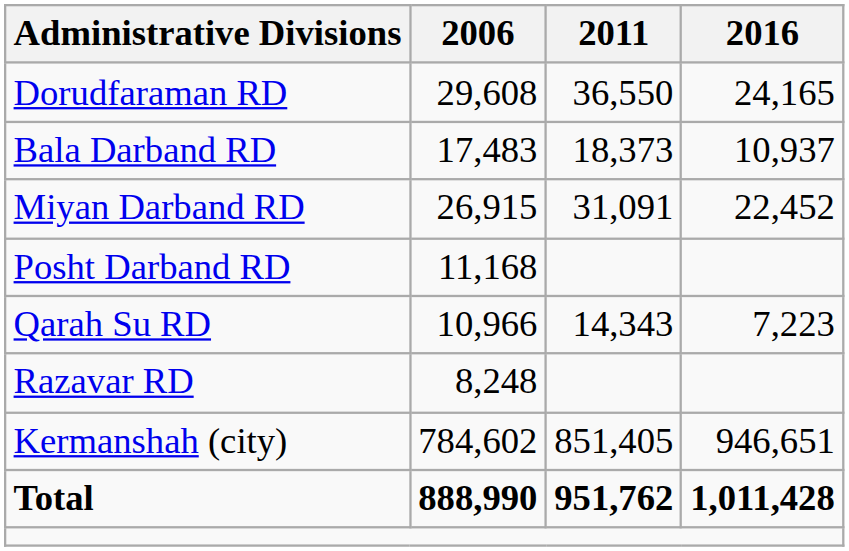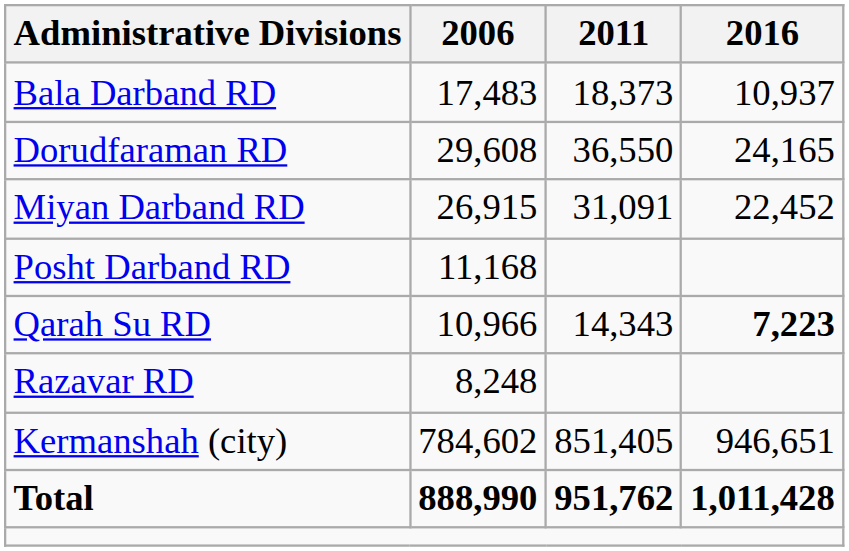rows swapped: Bala Darband RD <-> Dorudfaraman RD
Qarah Su RD | 2016: normal -> bold
